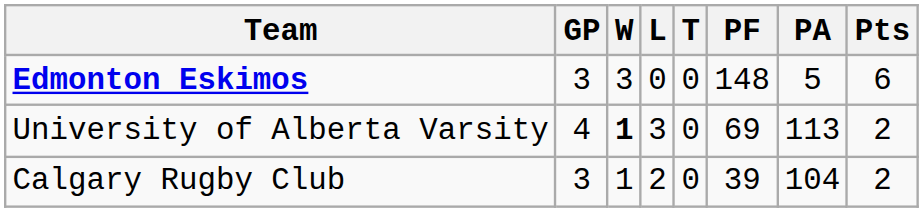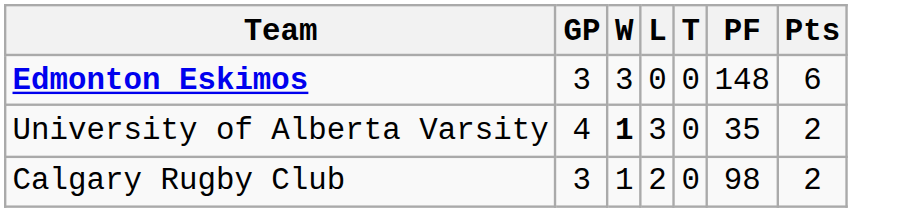- column: PA | 5 | 113 | 104
University of Alberta Varsity | PF: 69 -> 35
Calgary Rugby Club | PF: 39 -> 98
